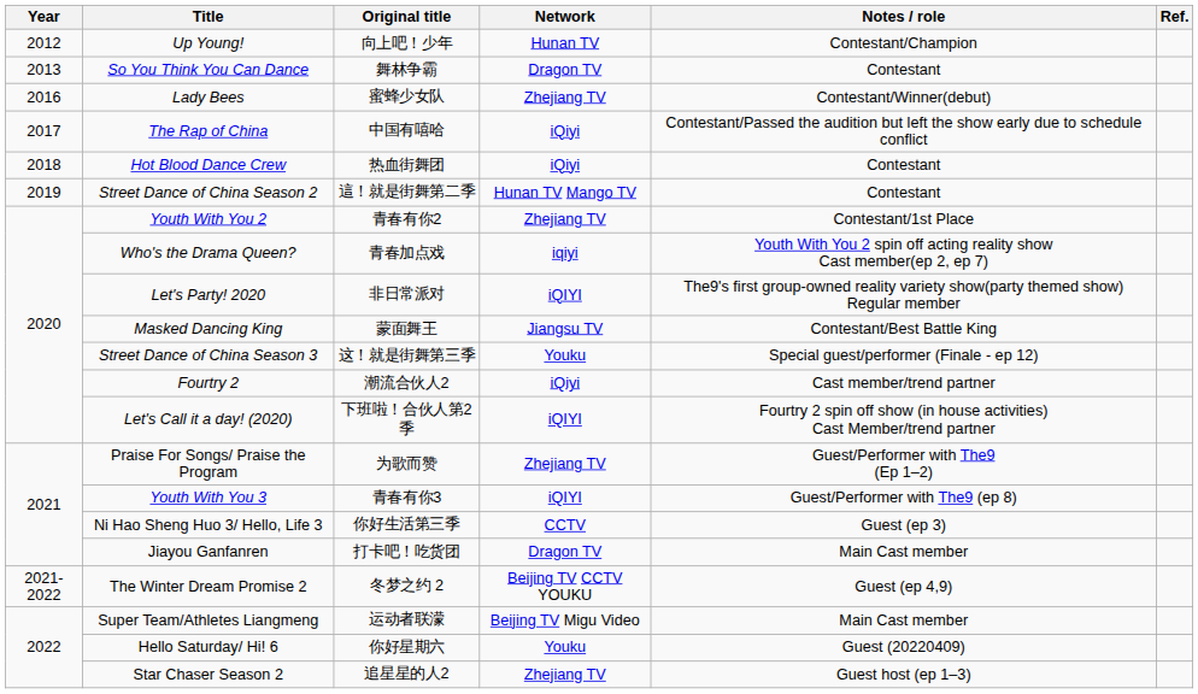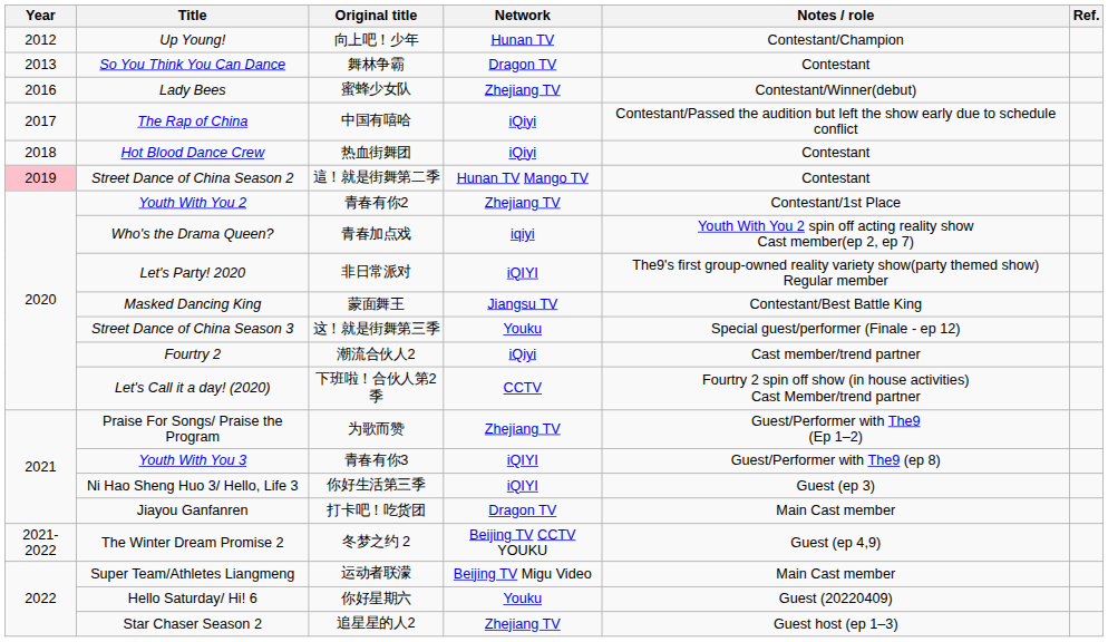Street Dance of China Season 2 | Year: no background -> pink background
Let's Call it a day! (2020) | Network: iQIYI -> CCTV
Ni Hao Sheng Huo 3/ Hello, Life 3 | Network: CCTV -> iQIYI
